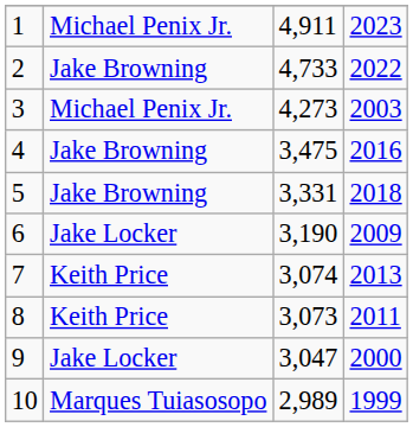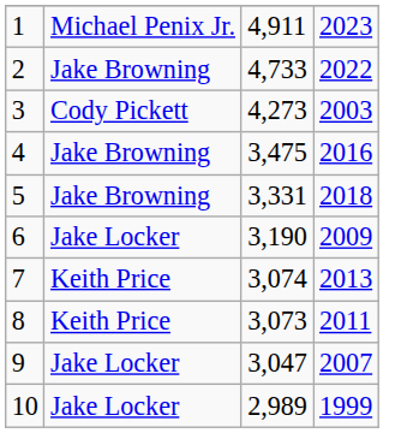3 | column 2: Michael Penix Jr. -> Cody Pickett
9 | column 4: 2000 -> 2007
10 | column 2: Marques Tuiasosopo -> Jake Locker
